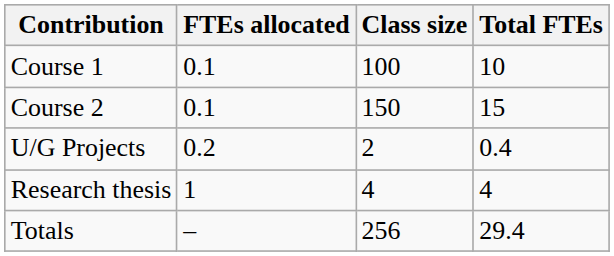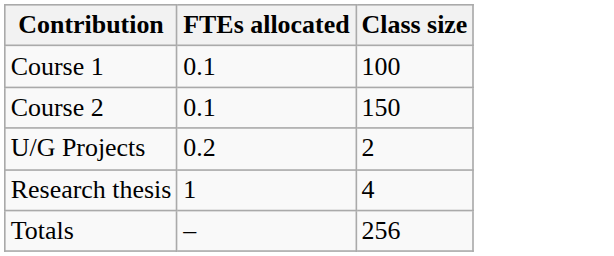- column: Total FTEs | 10 | 15 | 0.4 | 4 | 29.4
